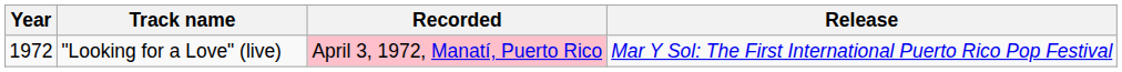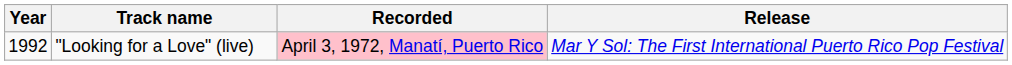"Looking for a Love" (live) | Year: 1972 -> 1992
